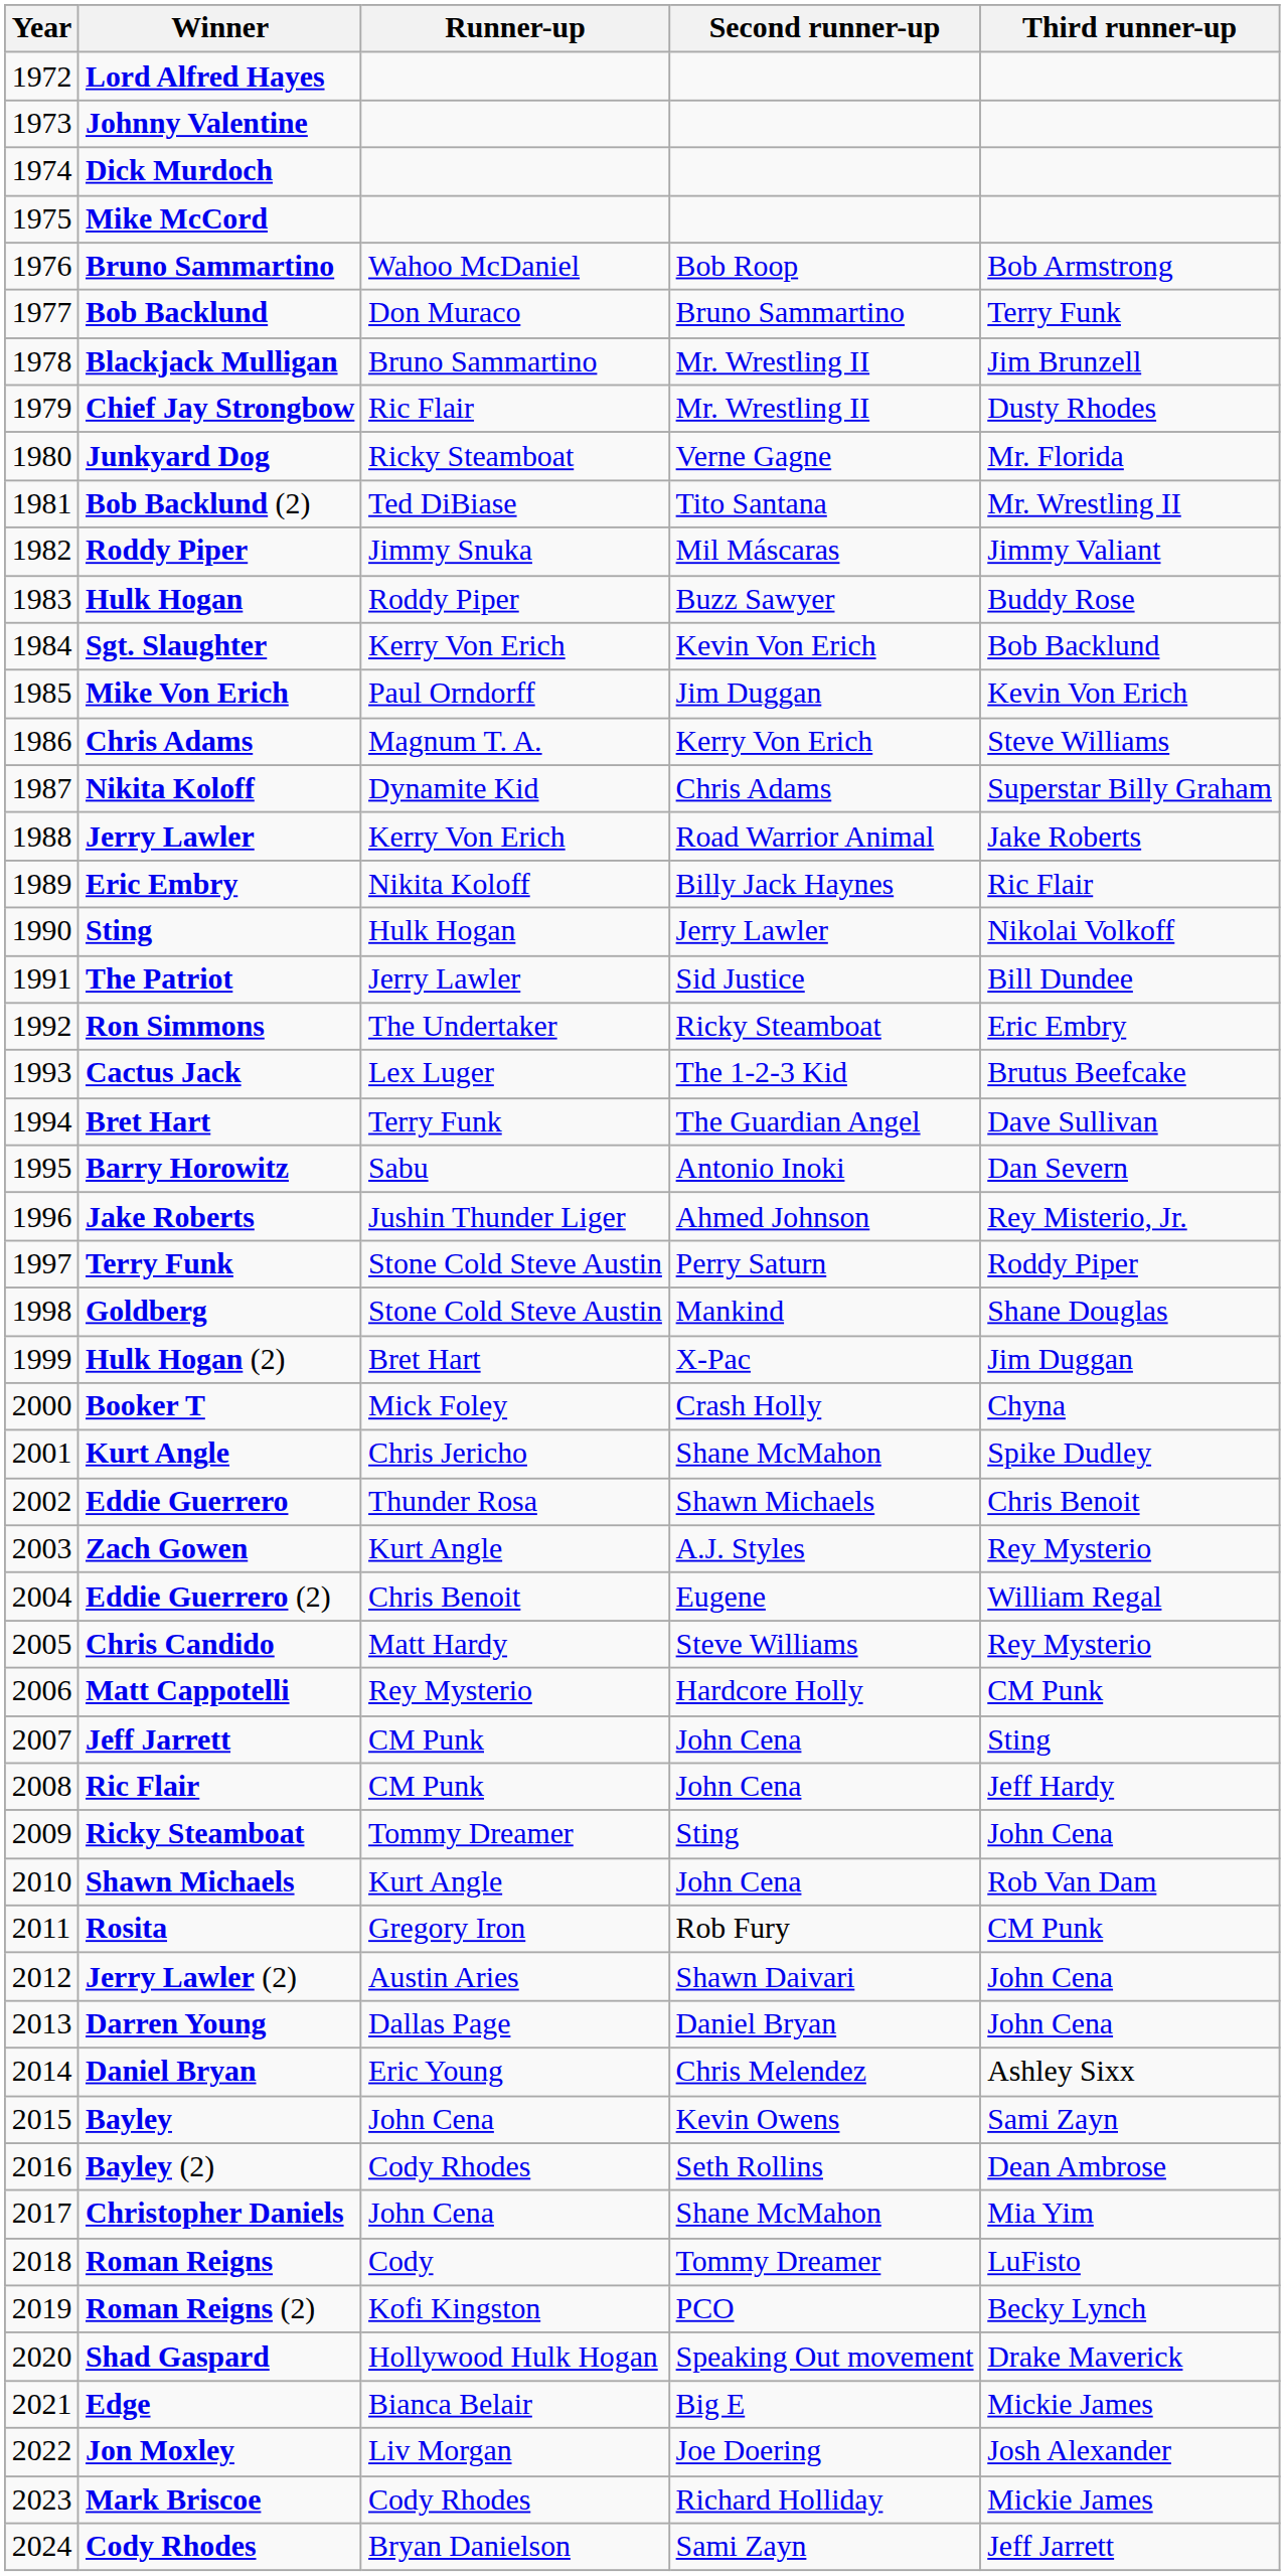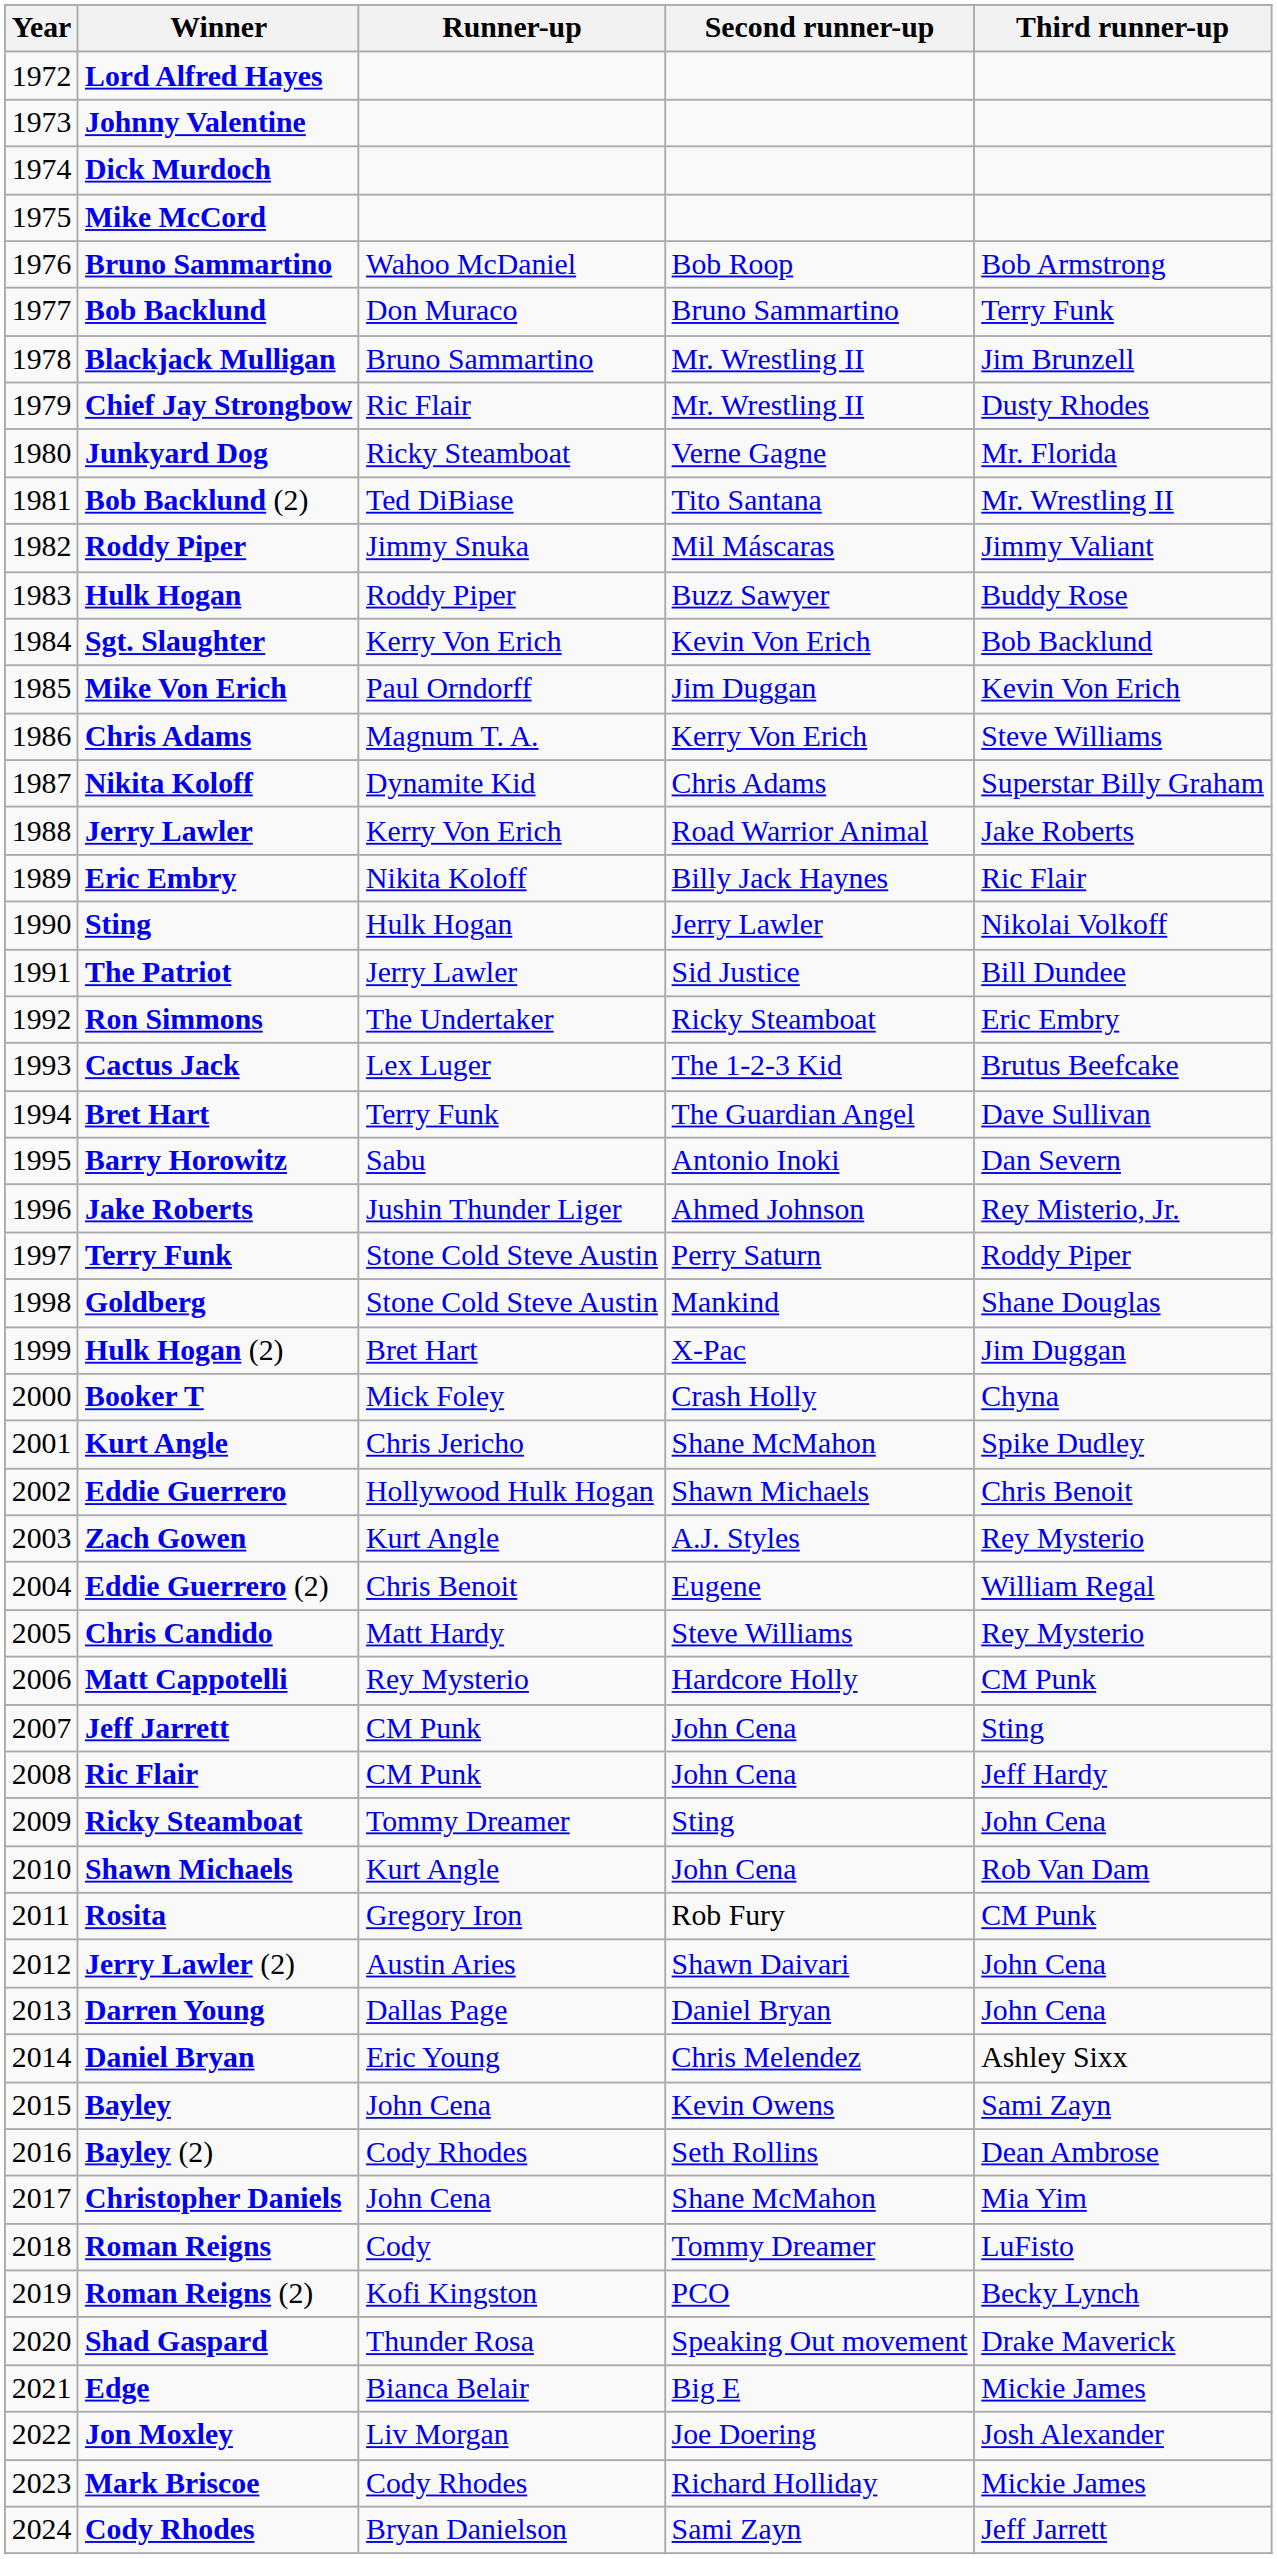Eddie Guerrero | Runner-up: Thunder Rosa -> Hollywood Hulk Hogan
Shad Gaspard | Runner-up: Hollywood Hulk Hogan -> Thunder Rosa
